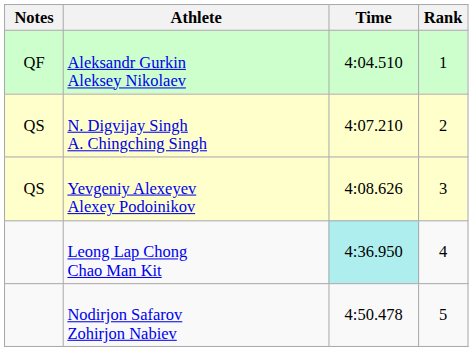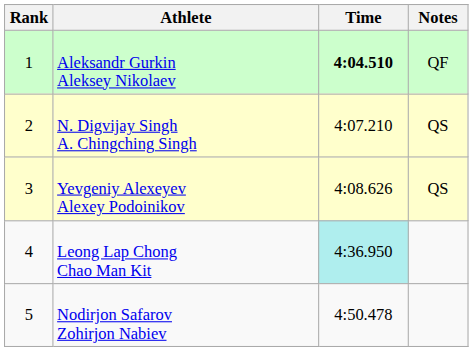columns swapped: Rank <-> Notes
Aleksandr Gurkin Aleksey Nikolaev | Time: normal -> bold
